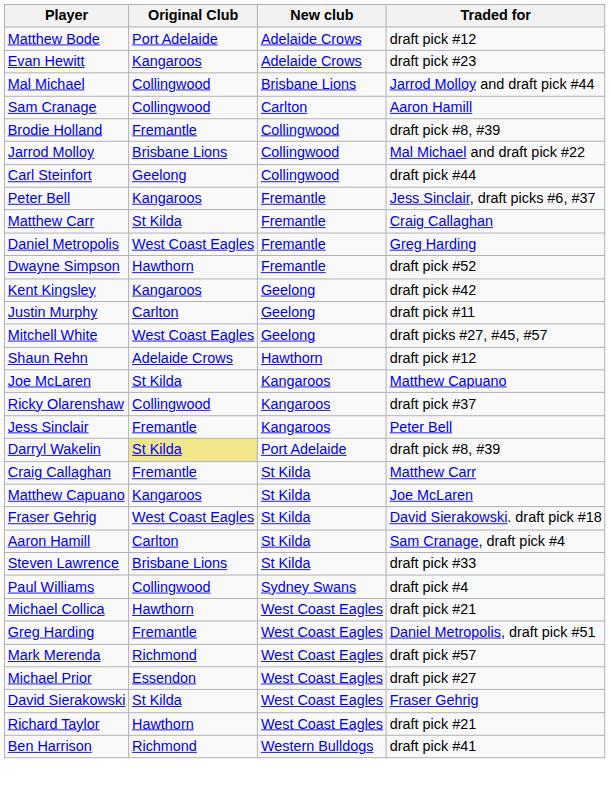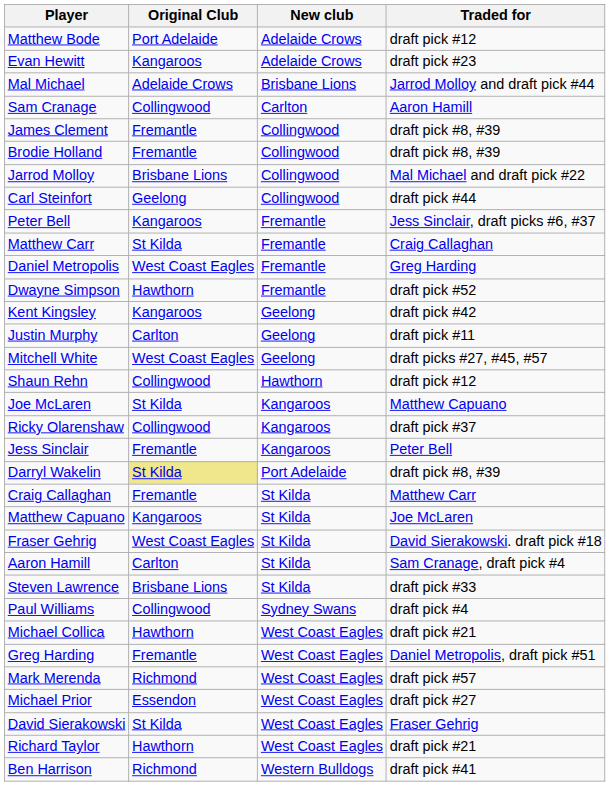Mal Michael | Original Club: Collingwood -> Adelaide Crows
+ row: James Clement | Fremantle | Collingwood | draft pick #8, #39
Shaun Rehn | Original Club: Adelaide Crows -> Collingwood
